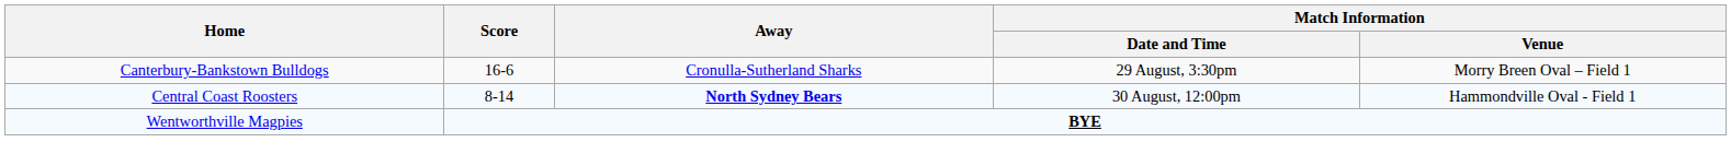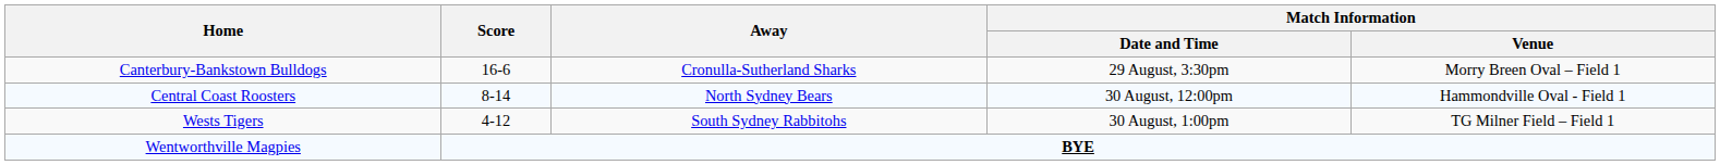Central Coast Roosters | Away: bold -> normal
+ row: Wests Tigers | 4-12 | South Sydney Rabbitohs | 30 August, 1:00pm | TG Milner Field – Field 1
